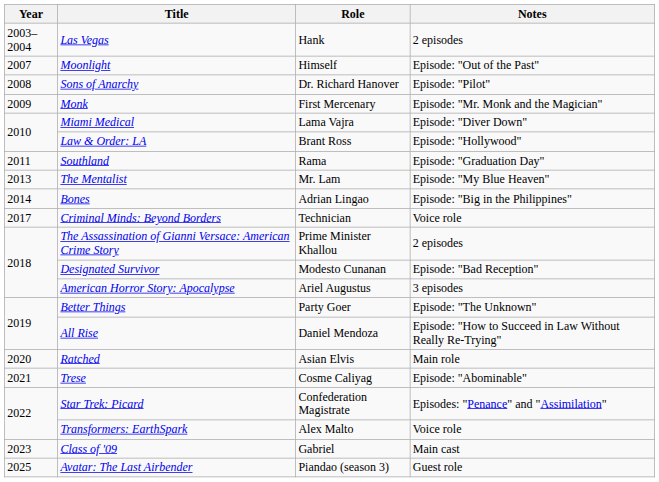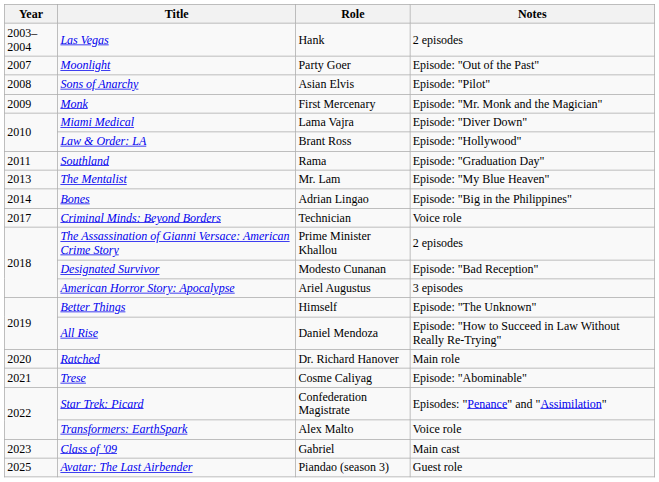Moonlight | Role: Himself -> Party Goer
Sons of Anarchy | Role: Dr. Richard Hanover -> Asian Elvis
Better Things | Role: Party Goer -> Himself
Ratched | Role: Asian Elvis -> Dr. Richard Hanover
